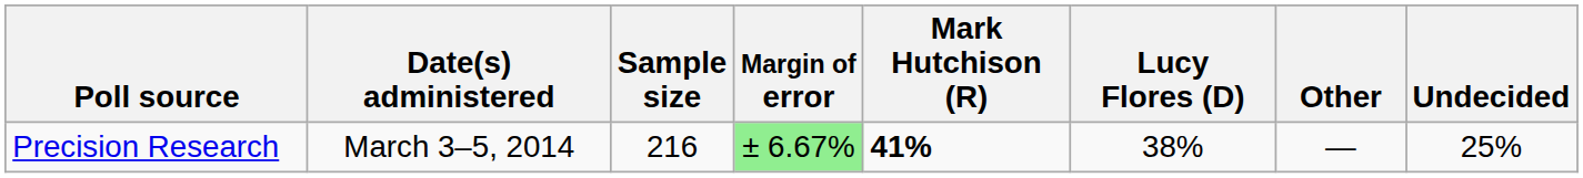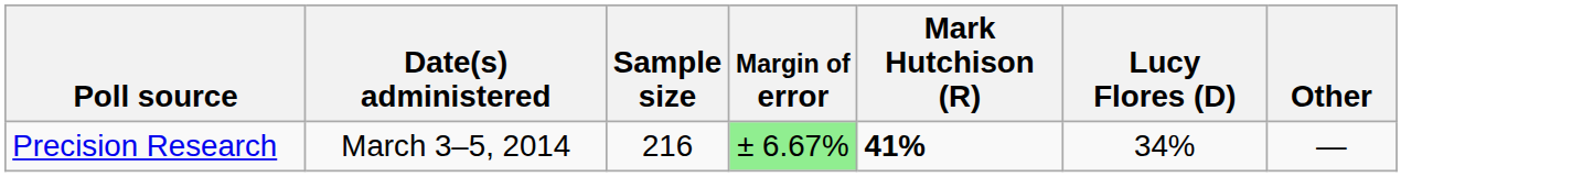- column: Undecided | 25%
Precision Research | Lucy Flores (D): 38% -> 34%
